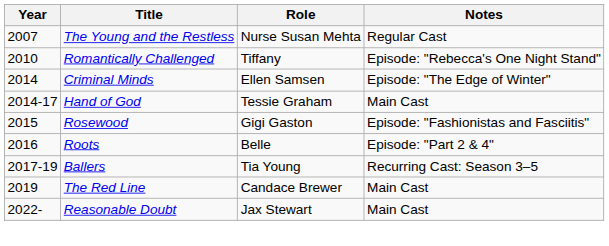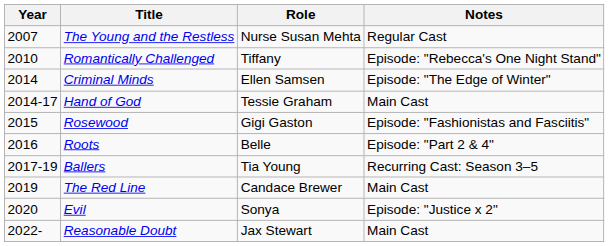+ row: 2020 | Evil | Sonya | Episode: "Justice x 2"
